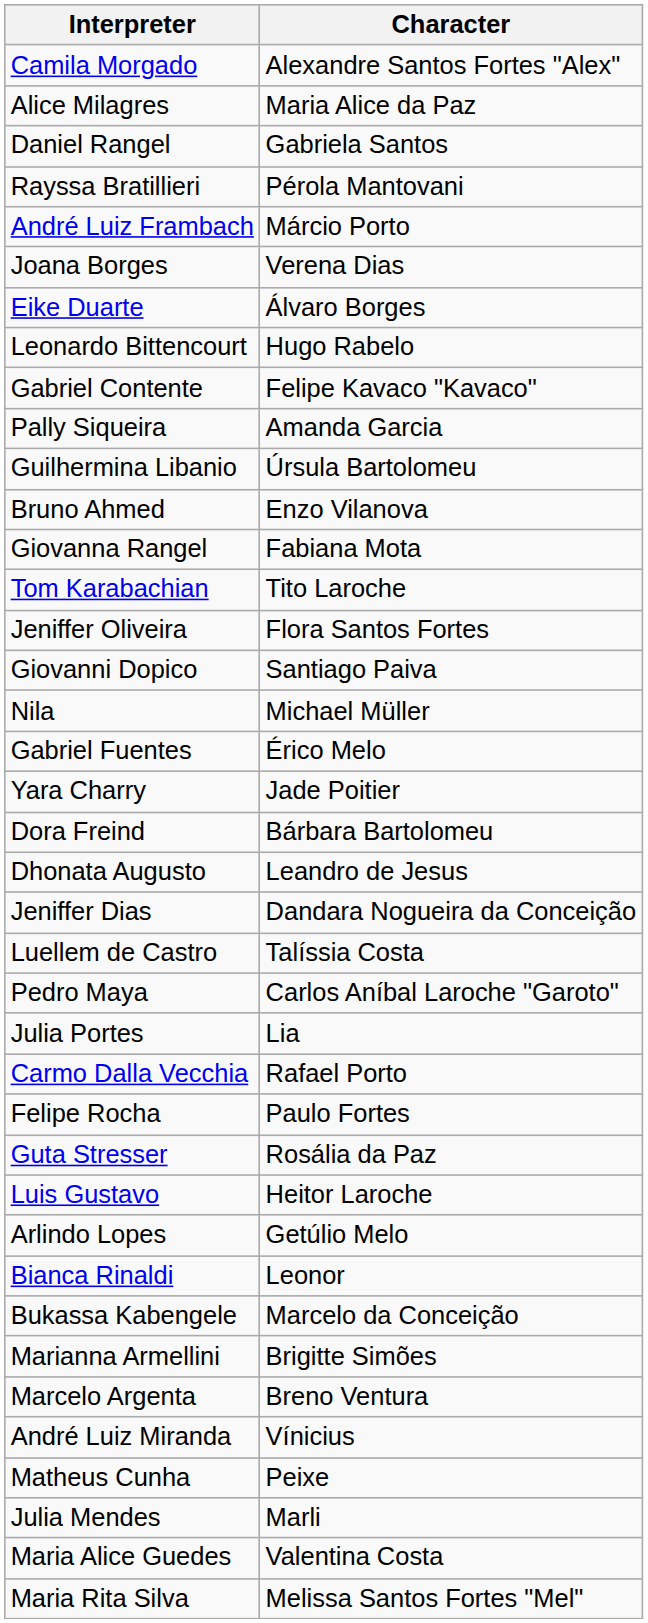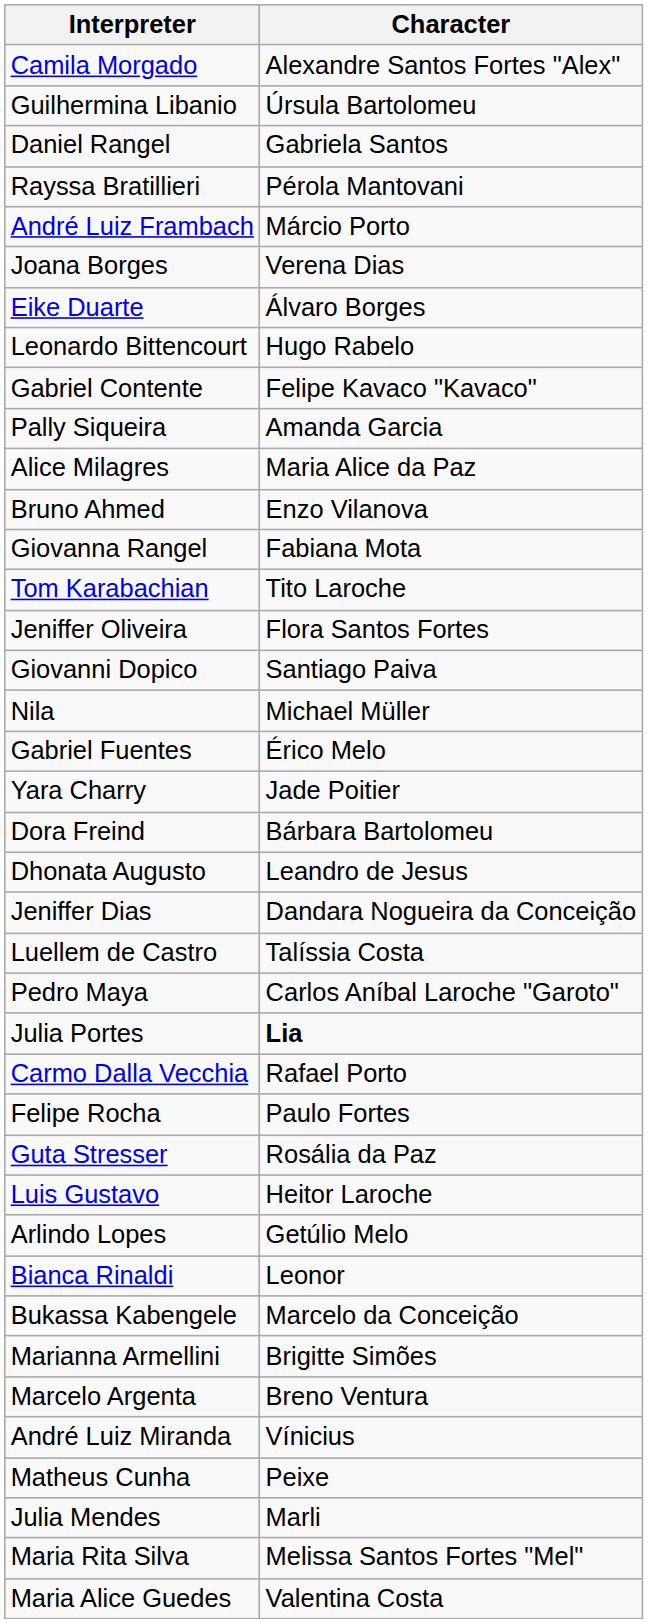rows swapped: Alice Milagres <-> Guilhermina Libanio
Julia Portes | Character: normal -> bold
rows swapped: Maria Rita Silva <-> Maria Alice Guedes
